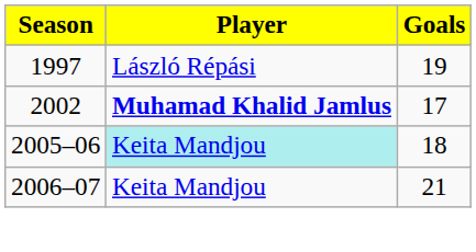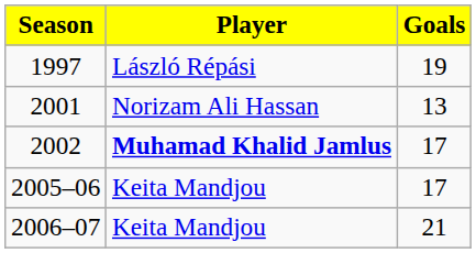+ row: 2001 | Norizam Ali Hassan | 13
2005–06 | Player: paleturquoise background -> no background
2005–06 | Goals: 18 -> 17
